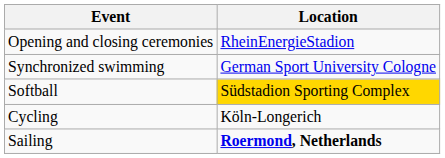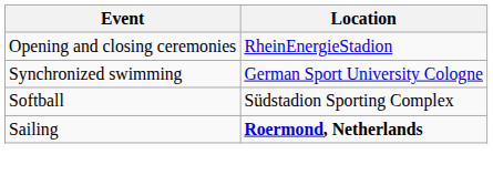Softball | Location: gold background -> no background
- row: Cycling | Köln-Longerich
